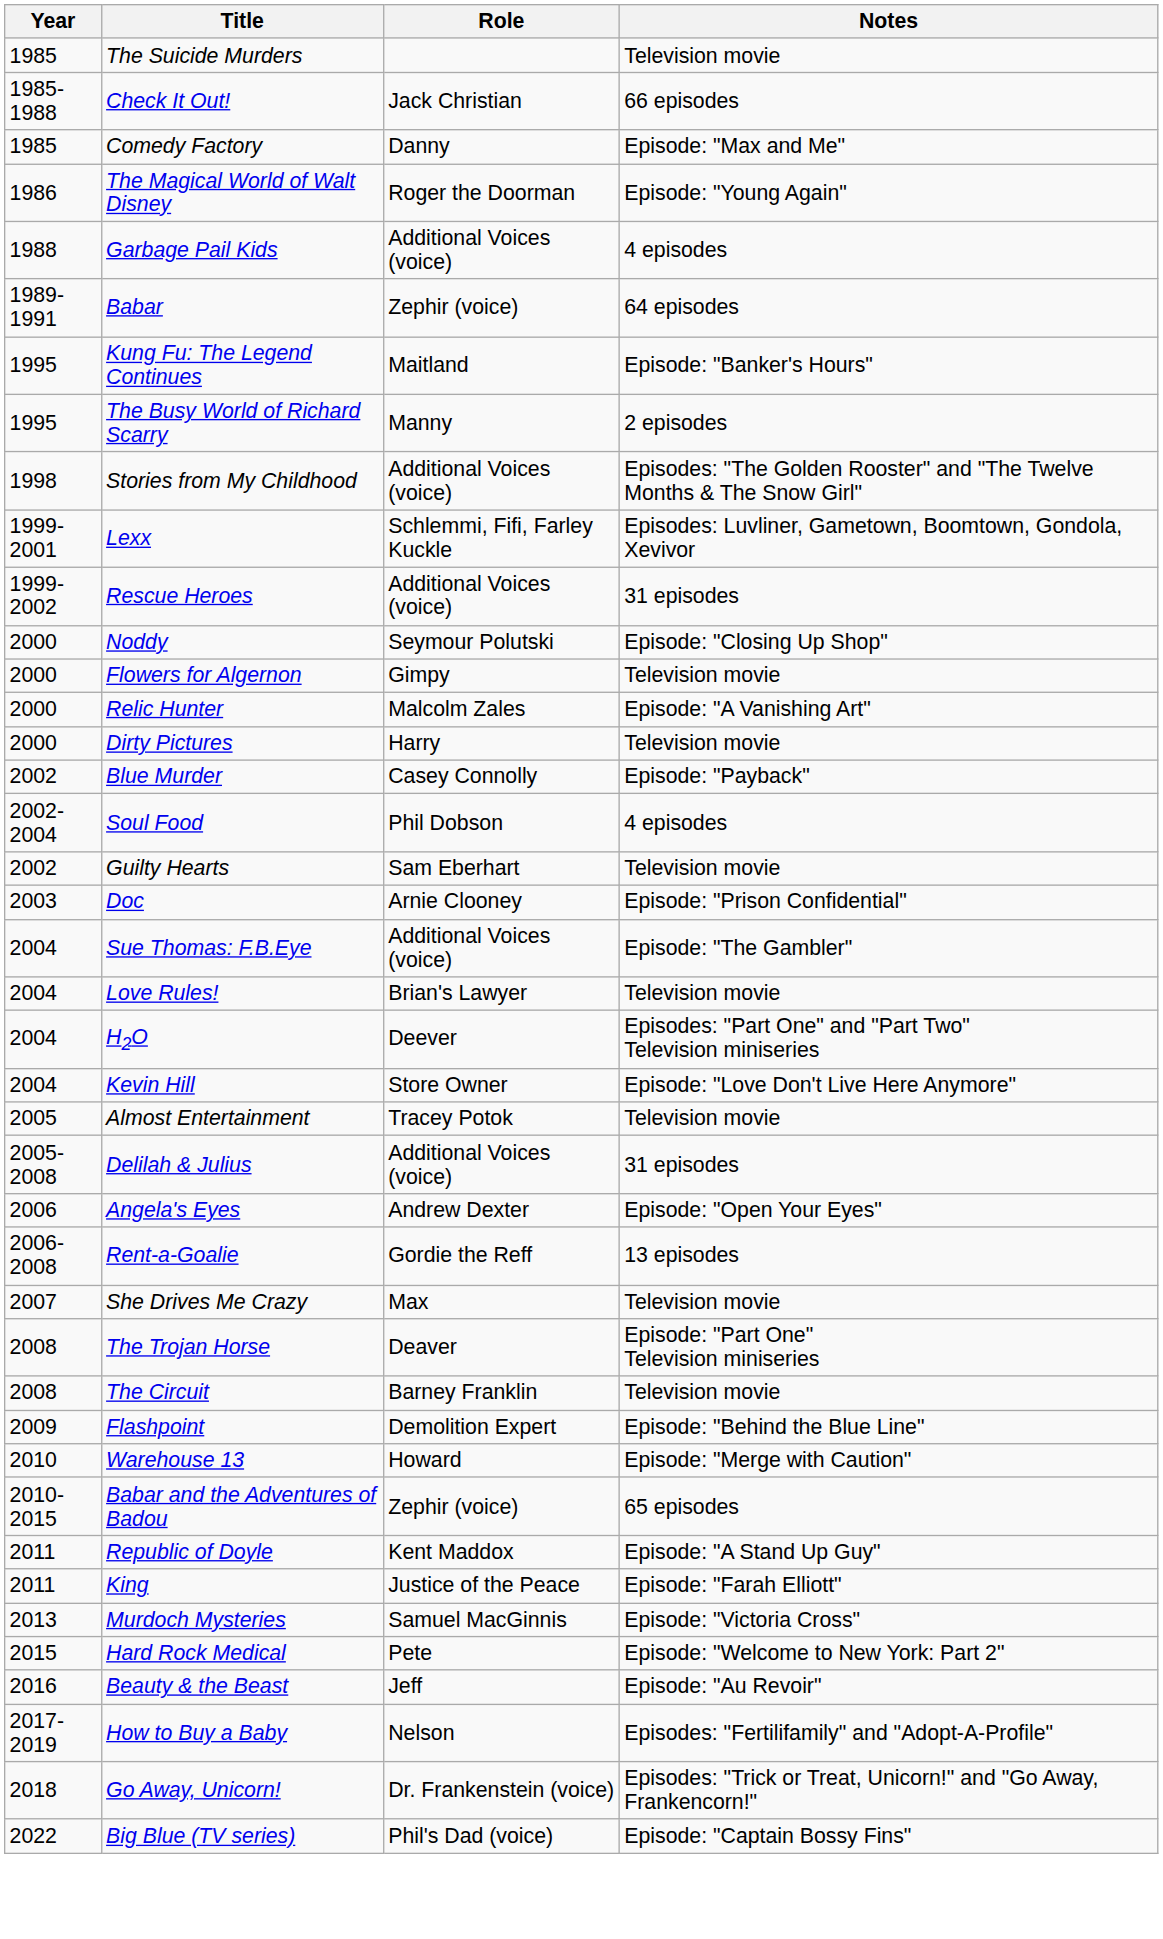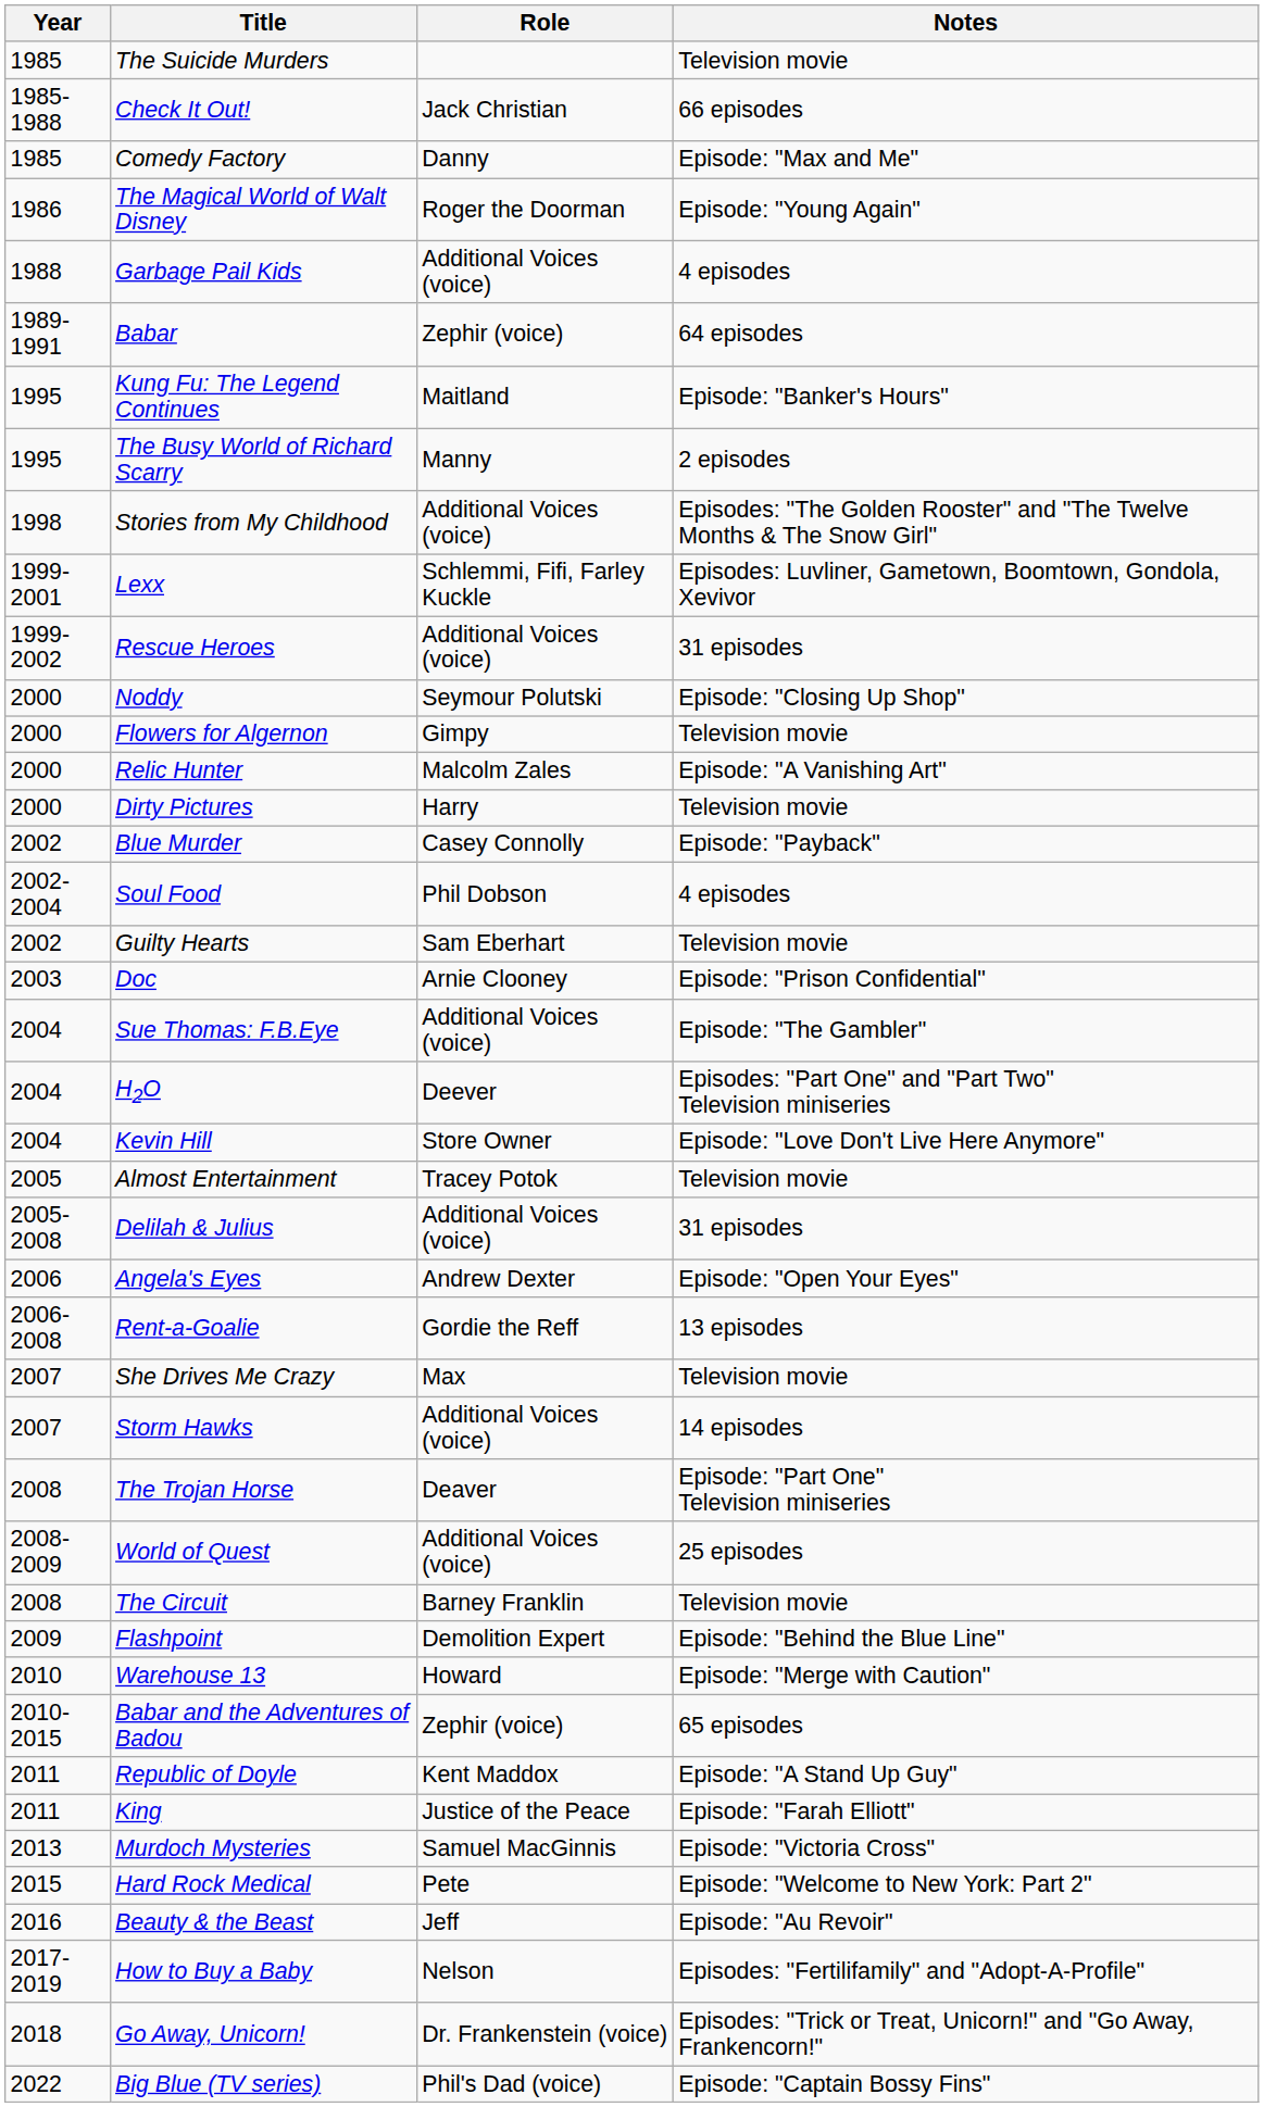- row: 2004 | Love Rules! | Brian's Lawyer | Television movie
+ row: 2007 | Storm Hawks | Additional Voices (voice) | 14 episodes
+ row: 2008-2009 | World of Quest | Additional Voices (voice) | 25 episodes
